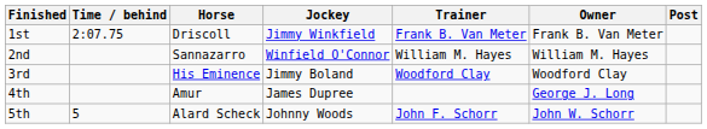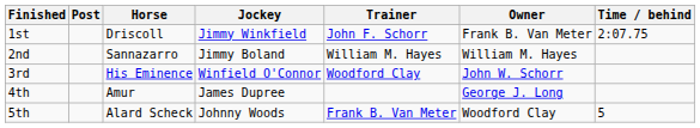columns swapped: Post <-> Time / behind
1st | Trainer: Frank B. Van Meter -> John F. Schorr
2nd | Jockey: Winfield O'Connor -> Jimmy Boland
3rd | Jockey: Jimmy Boland -> Winfield O'Connor
3rd | Owner: Woodford Clay -> John W. Schorr
5th | Trainer: John F. Schorr -> Frank B. Van Meter
5th | Owner: John W. Schorr -> Woodford Clay
